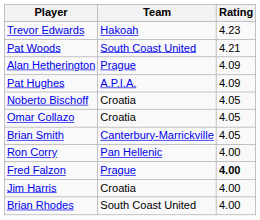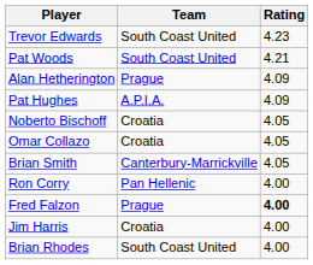Trevor Edwards | Team: Hakoah -> South Coast United
